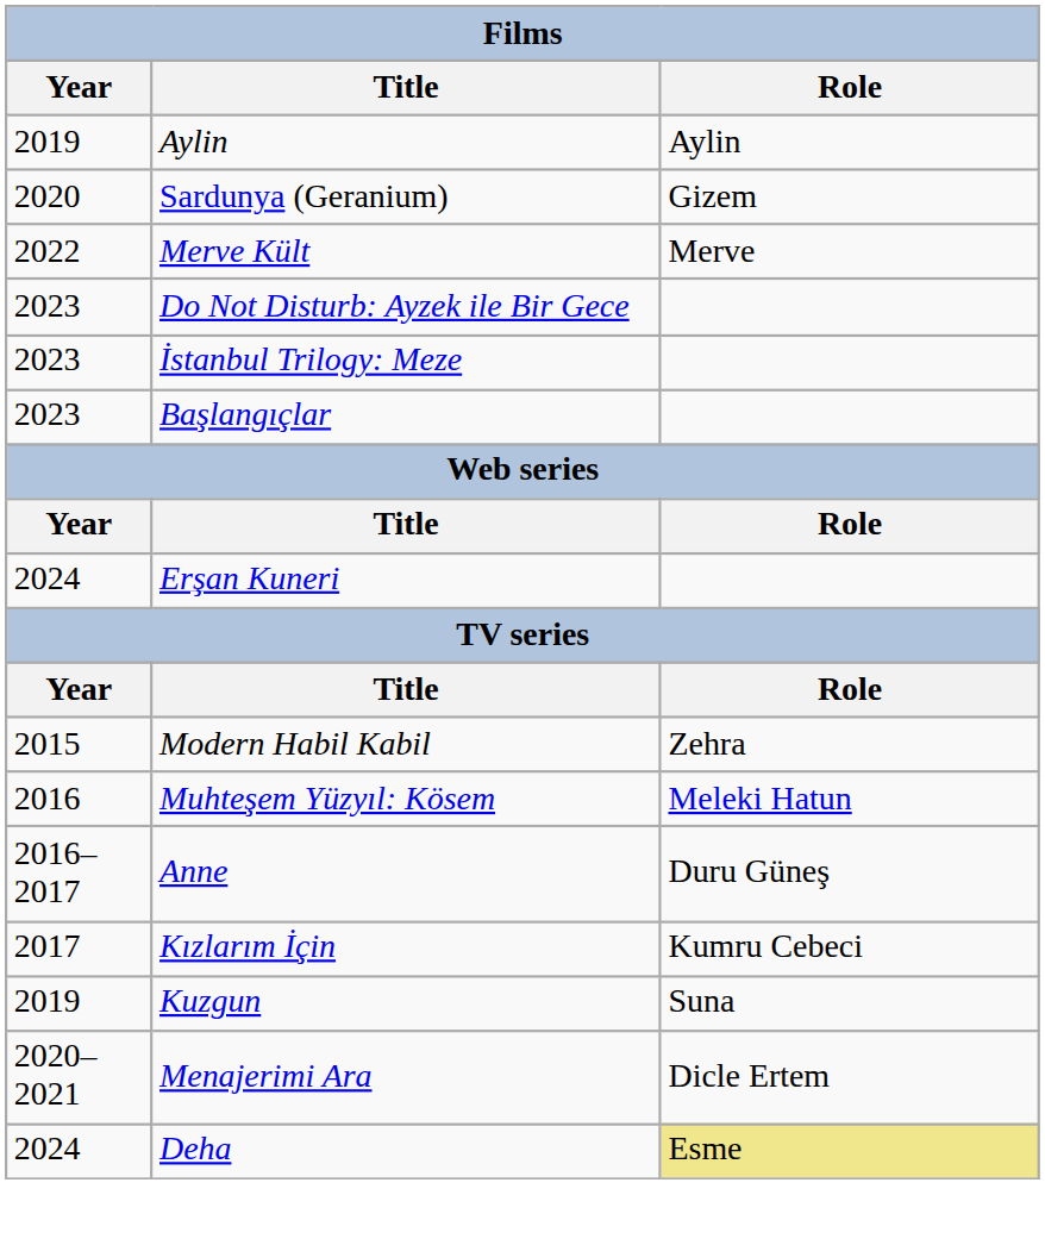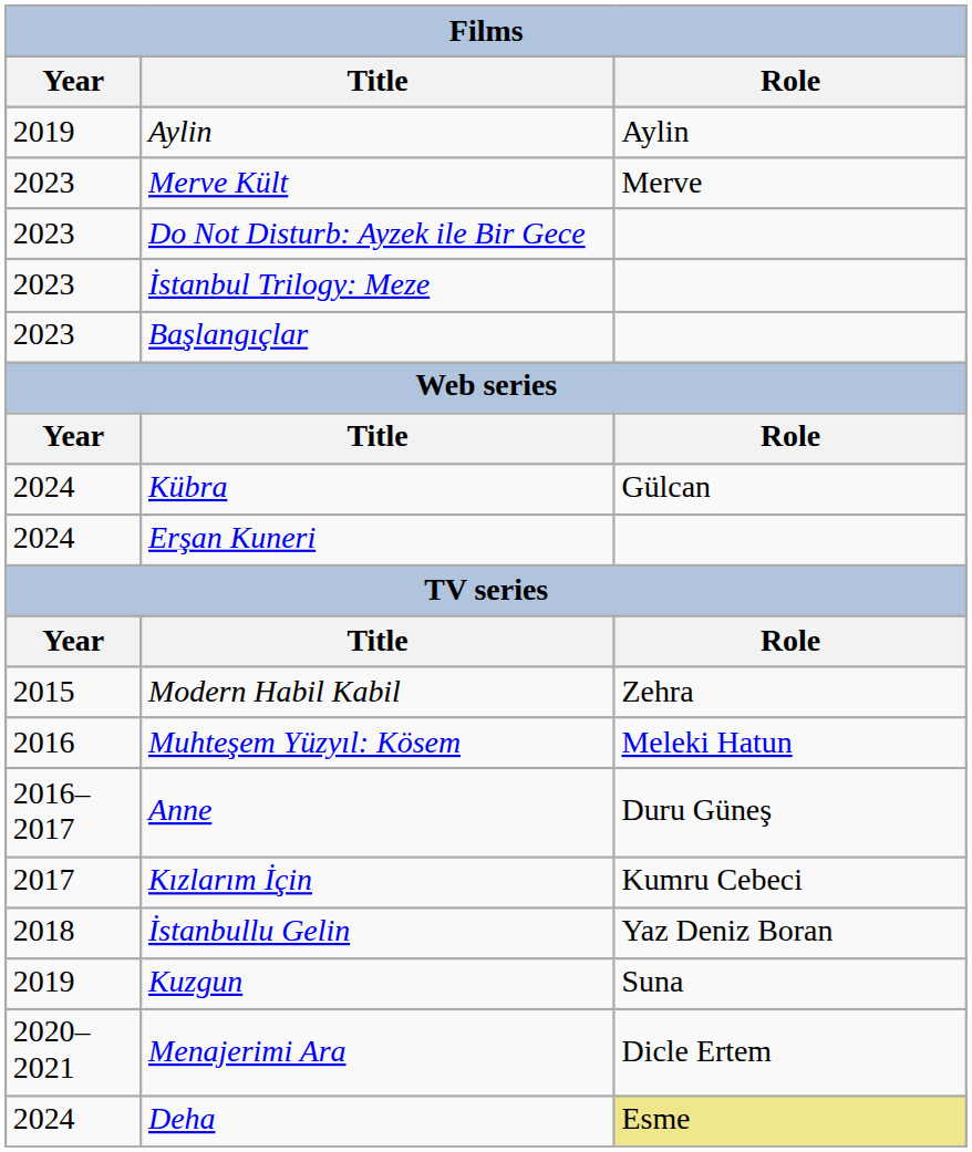- row: 2020 | Sardunya (Geranium) | Gizem
Merve Kült | Year: 2022 -> 2023
+ row: 2024 | Kübra | Gülcan
+ row: 2018 | İstanbullu Gelin | Yaz Deniz Boran
